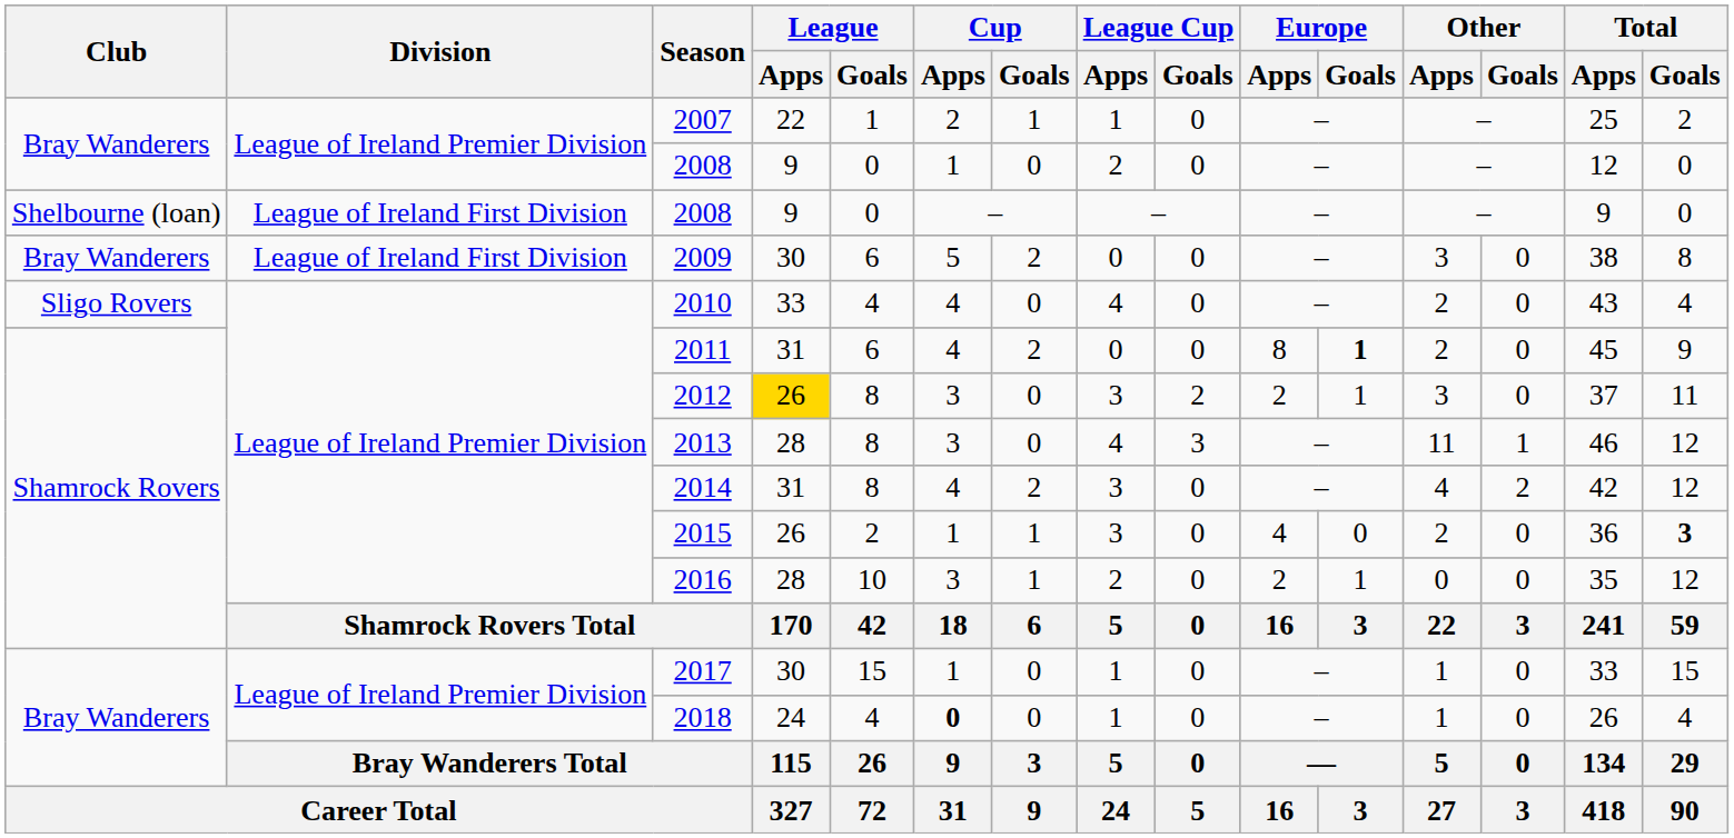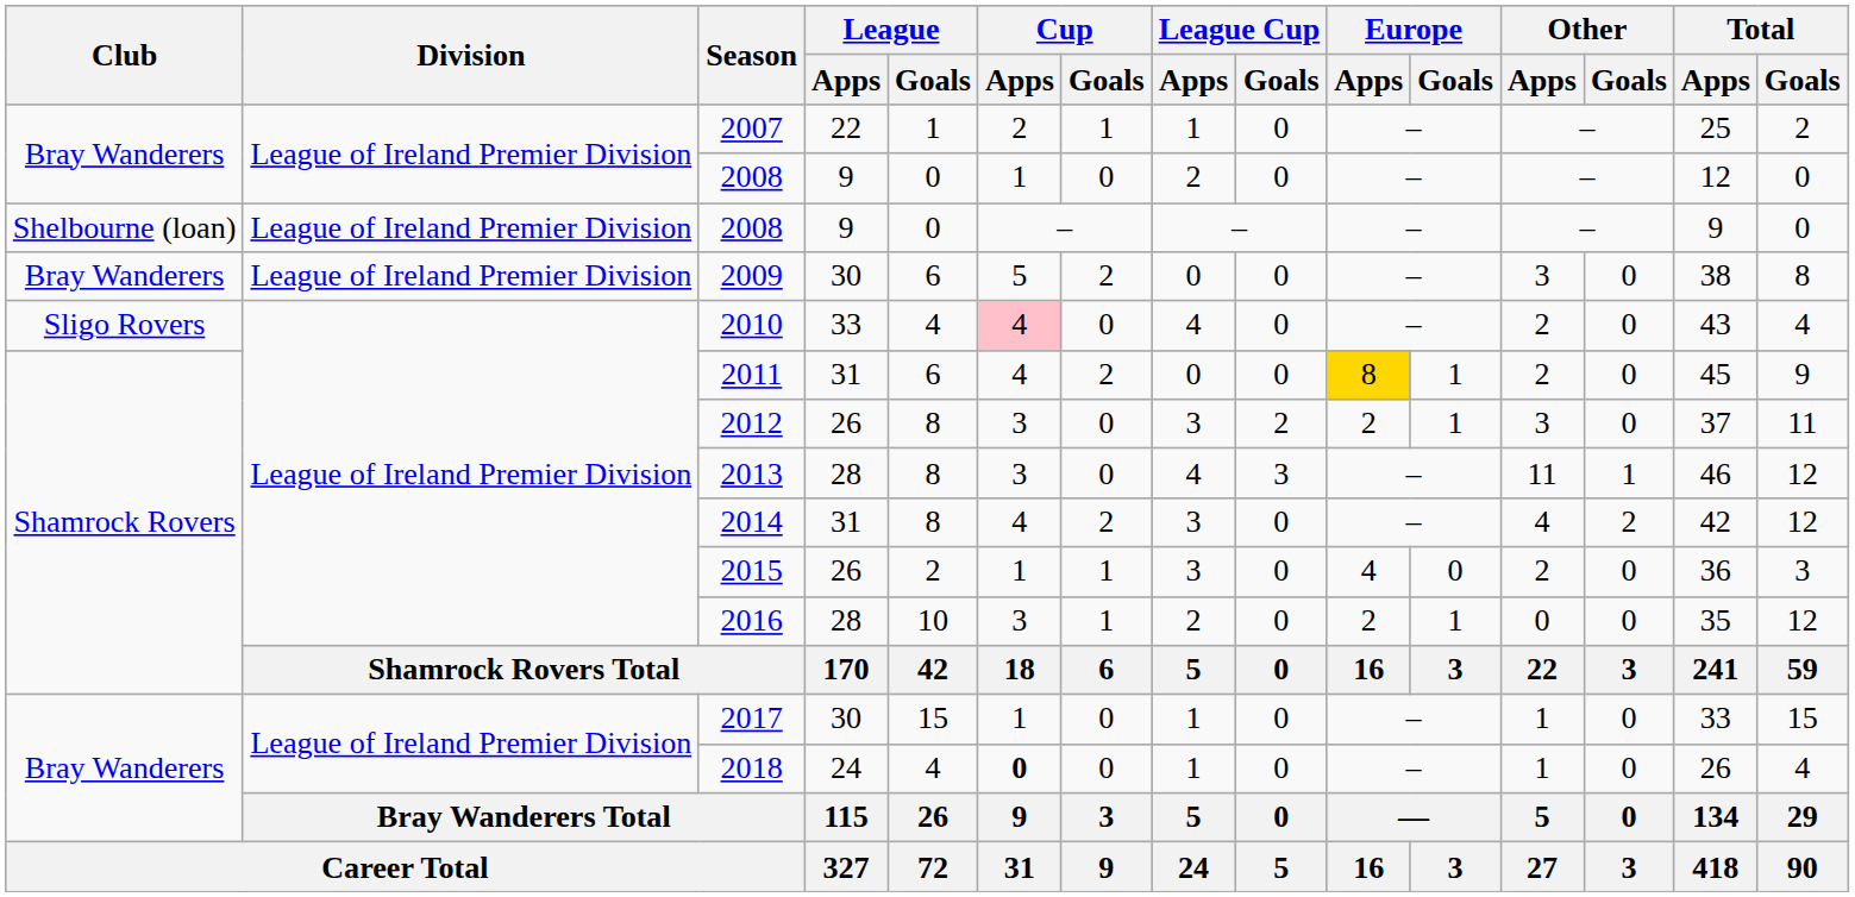Shelbourne (loan) / 2008 | Division: League of Ireland First Division -> League of Ireland Premier Division
2009 | Division: League of Ireland First Division -> League of Ireland Premier Division
2010 | Cup / Apps: no background -> pink background
2011 | Europe / Apps: no background -> gold background
2011 | Europe / Goals: bold -> normal
2012 | League / Apps: gold background -> no background
2015 | Total / Goals: bold -> normal
